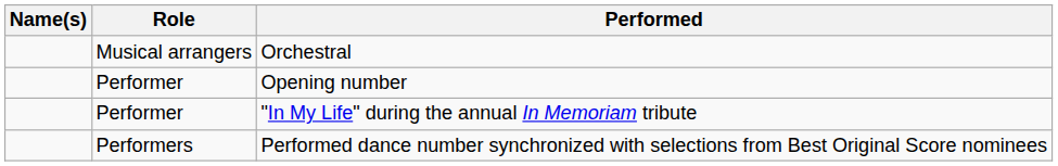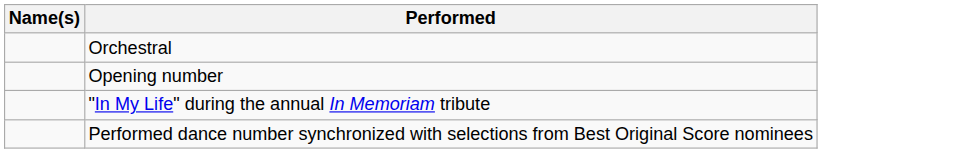- column: Role | Musical arrangers | Performer | Performer | Performers
